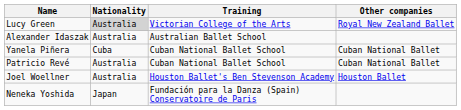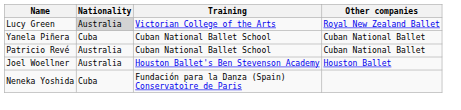- row: Alexander Idaszak | Australia | Australian Ballet School
Neneka Yoshida | Nationality: Japan -> Cuba
